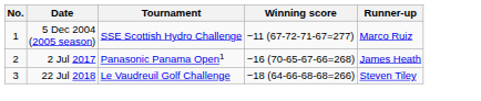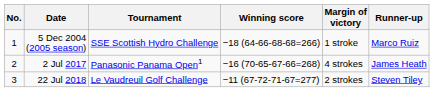+ column: Margin of victory | 1 stroke | 4 strokes | 2 strokes
5 Dec 2004 (2005 season) | Winning score: −11 (67-72-71-67=277) -> −18 (64-66-68-68=266)
22 Jul 2018 | Winning score: −18 (64-66-68-68=266) -> −11 (67-72-71-67=277)
